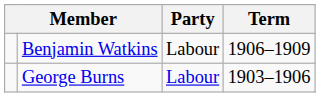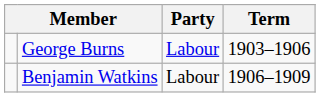rows swapped: George Burns <-> Benjamin Watkins
